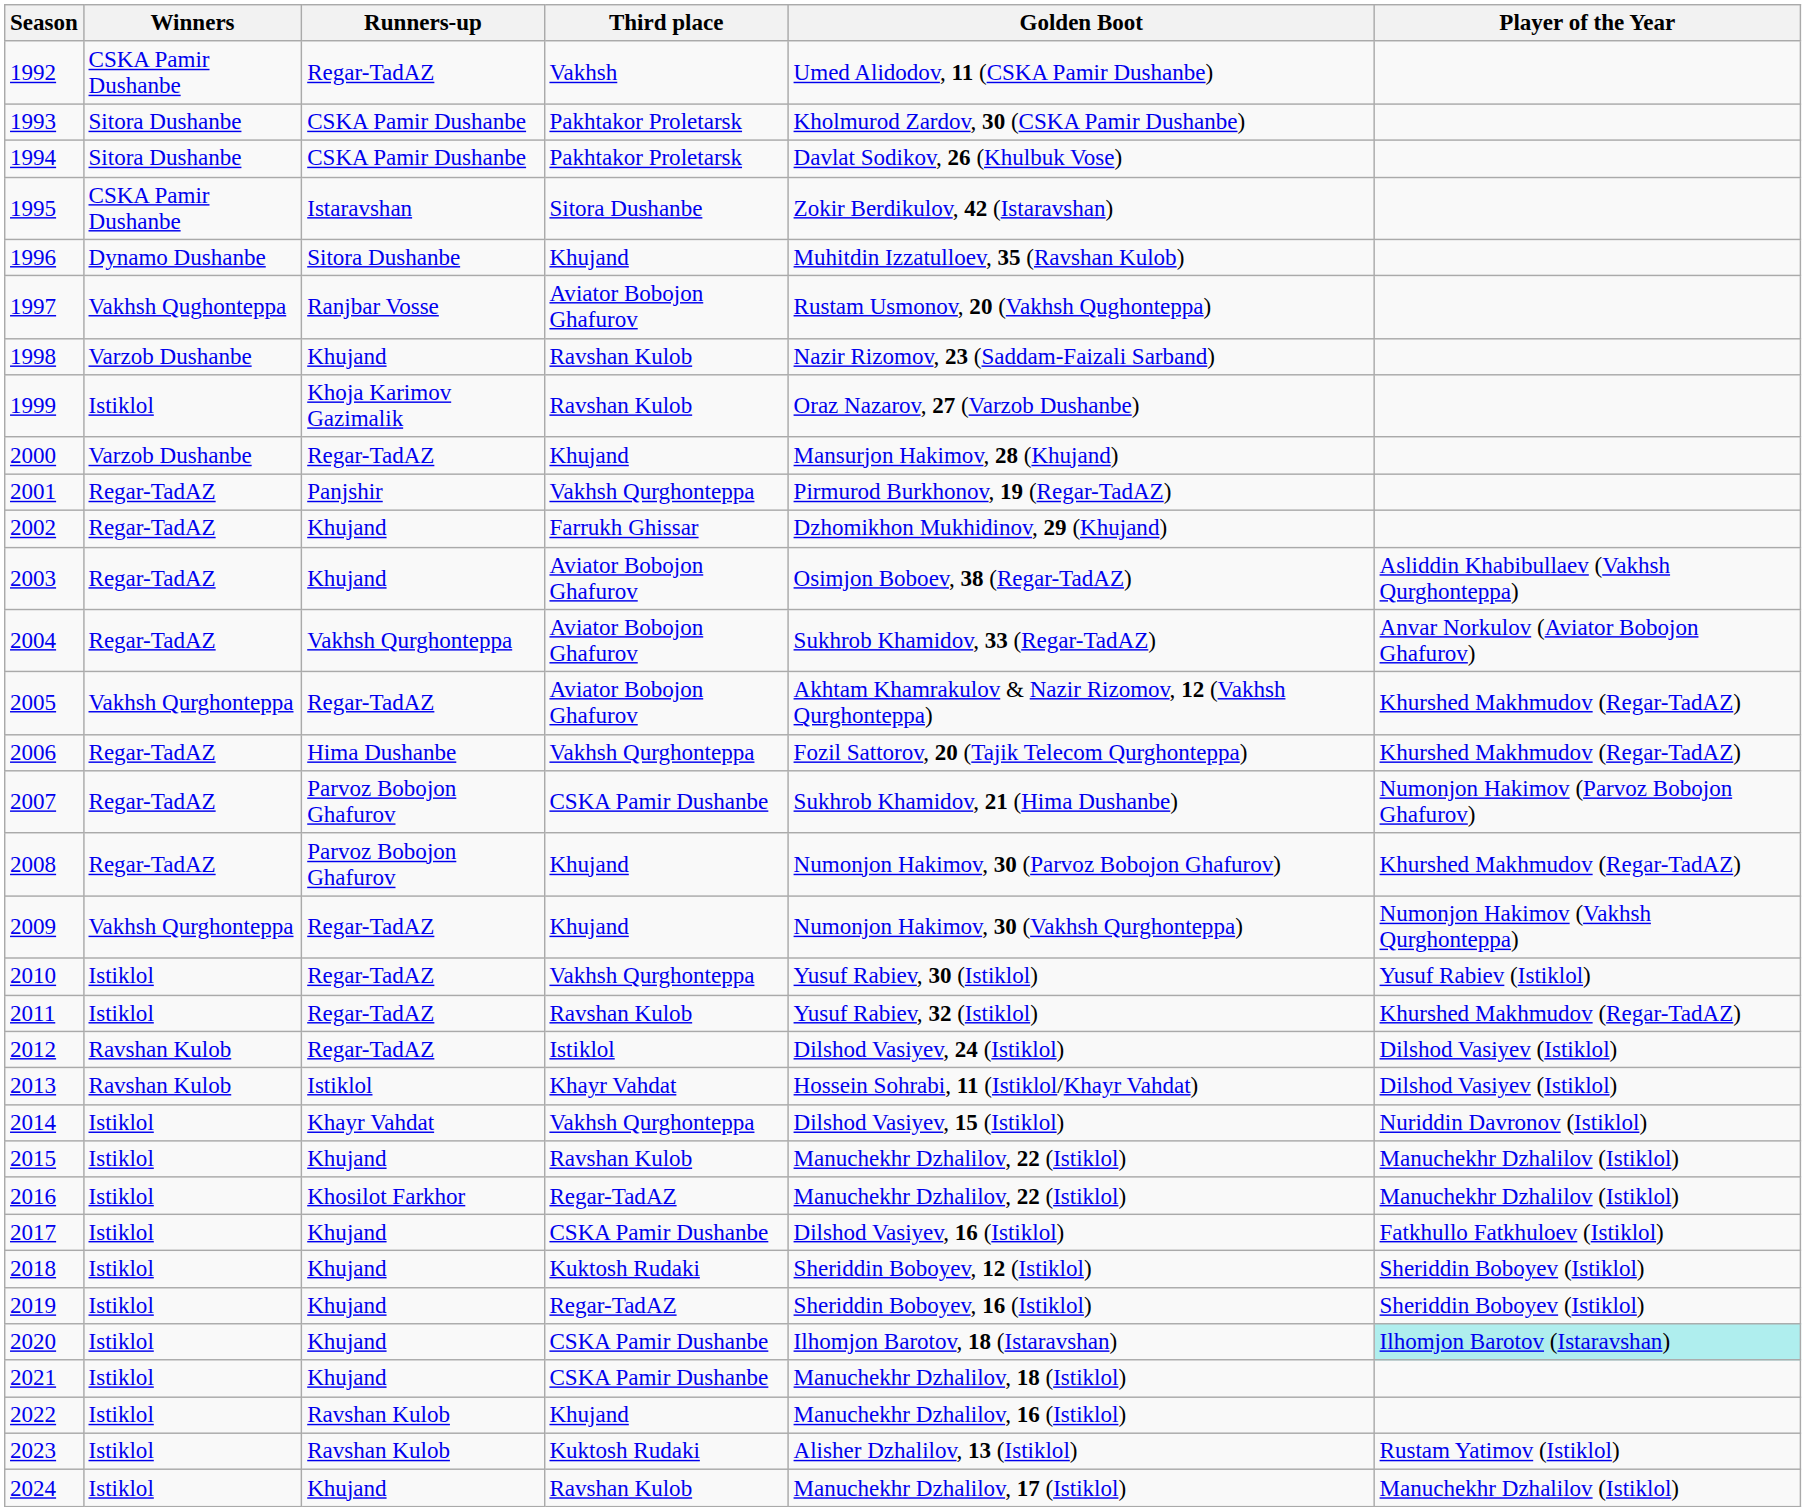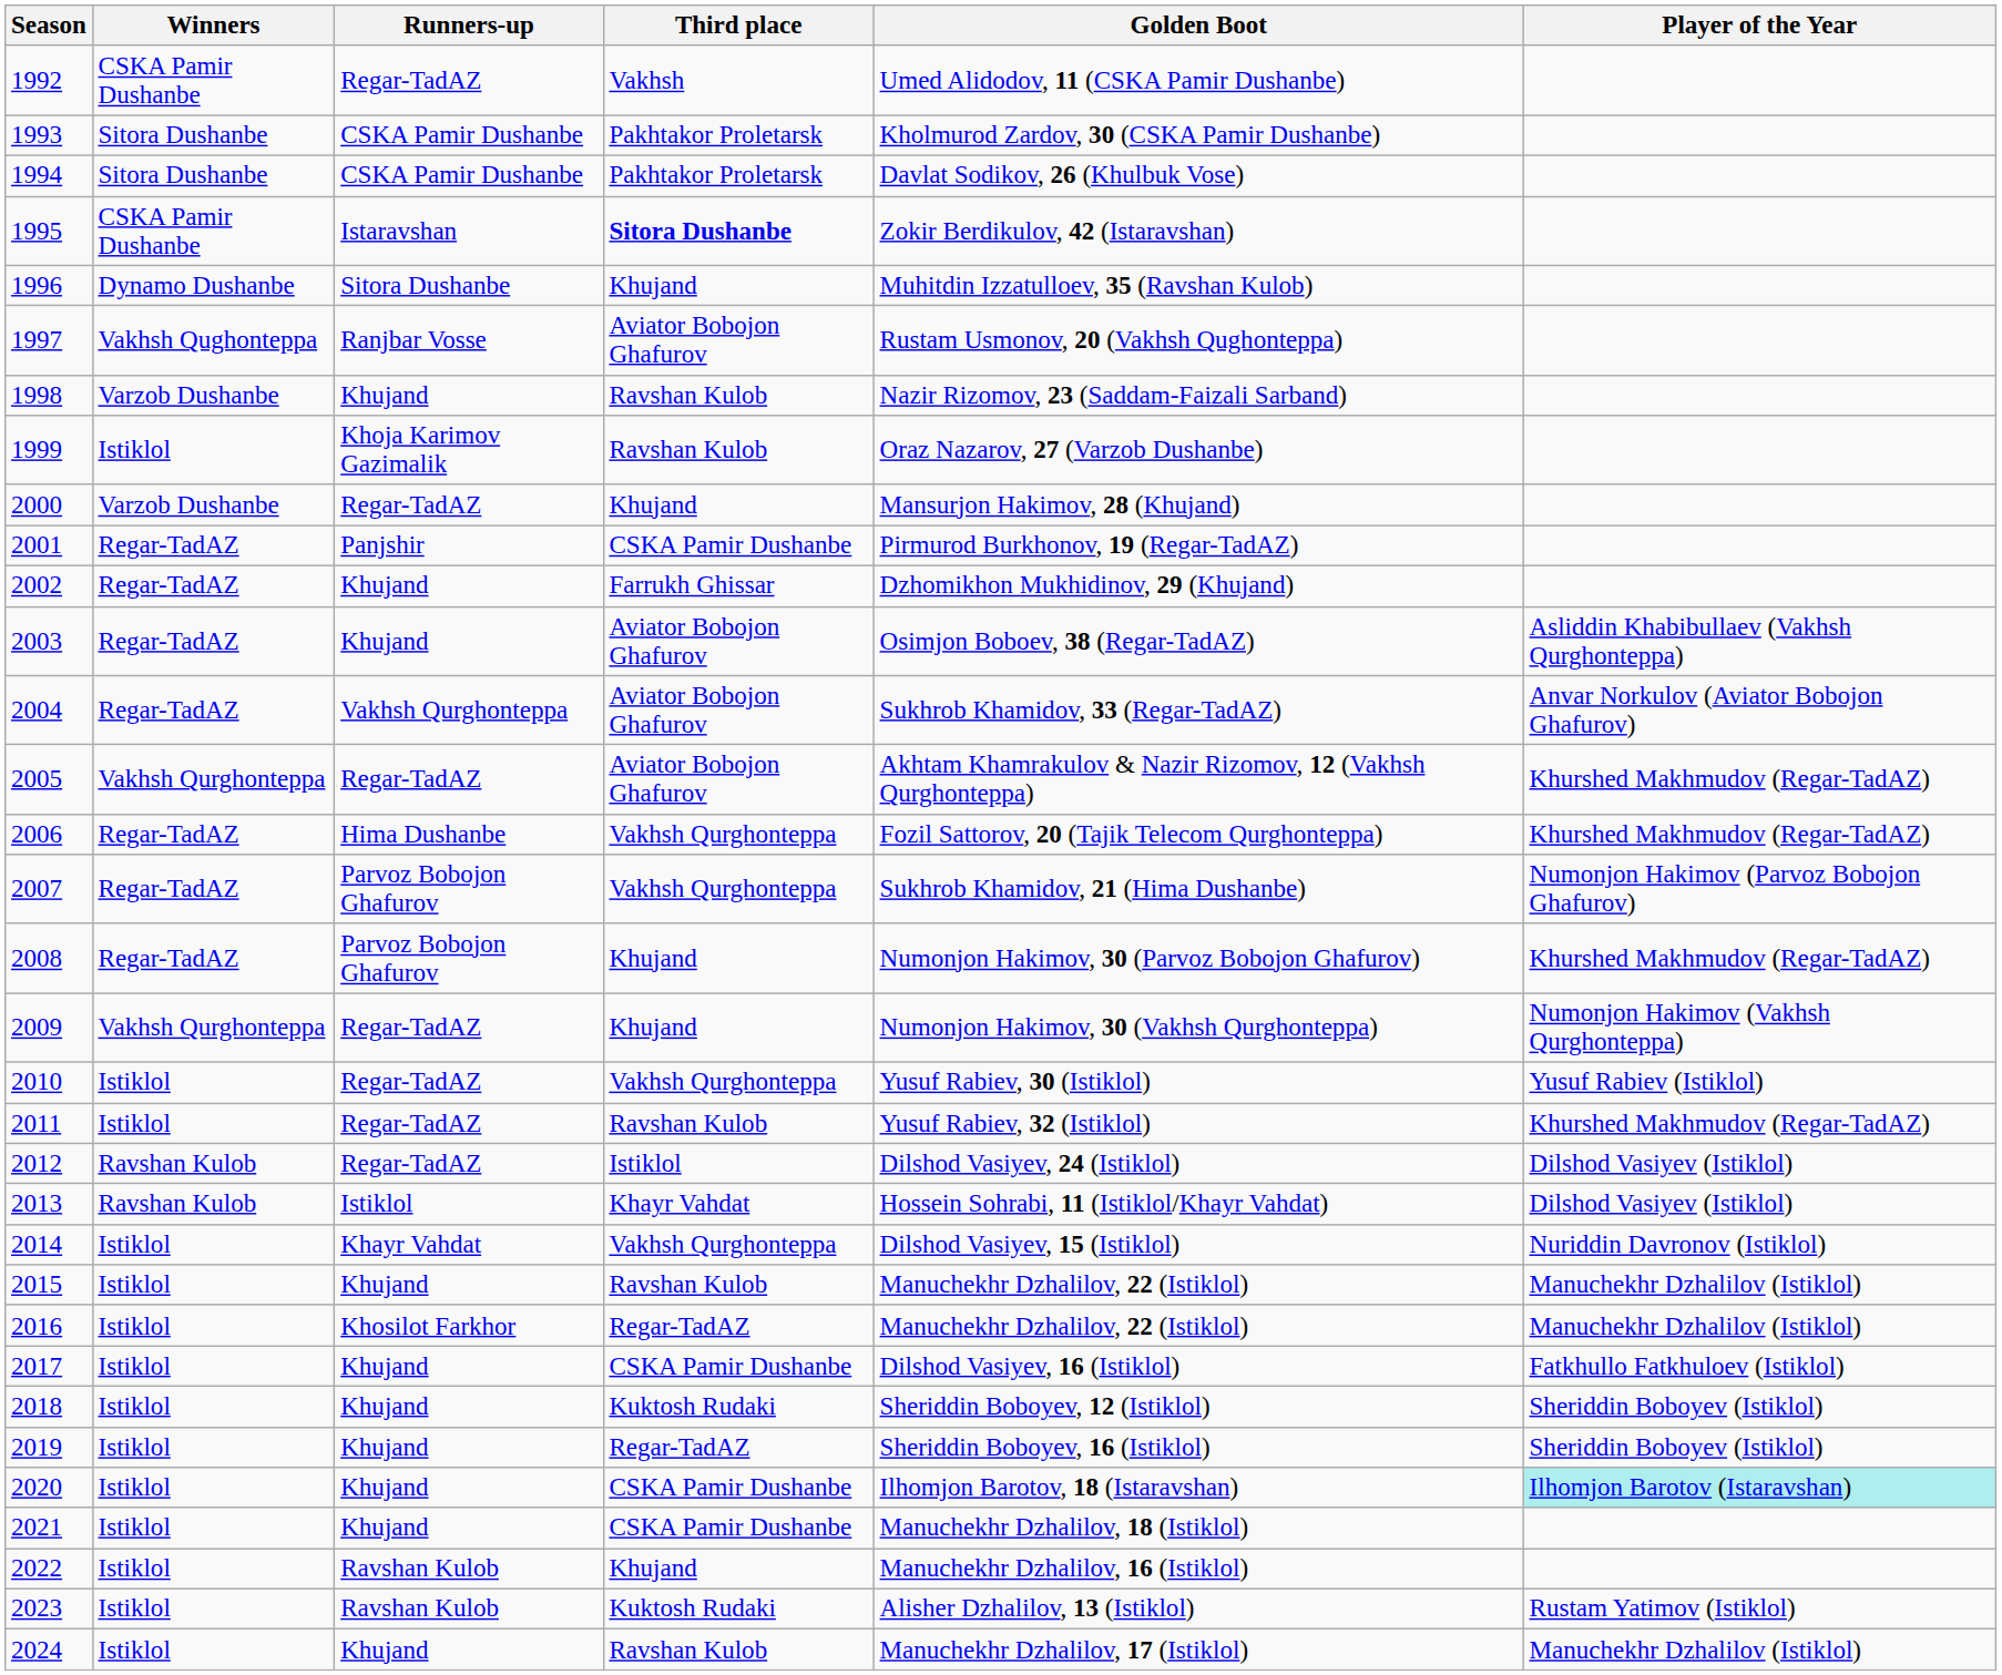1995 | Third place: normal -> bold
2001 | Third place: Vakhsh Qurghonteppa -> CSKA Pamir Dushanbe
2007 | Third place: CSKA Pamir Dushanbe -> Vakhsh Qurghonteppa
